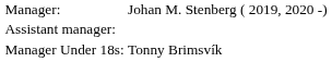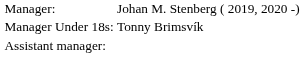rows swapped: Assistant manager: <-> Manager Under 18s:
